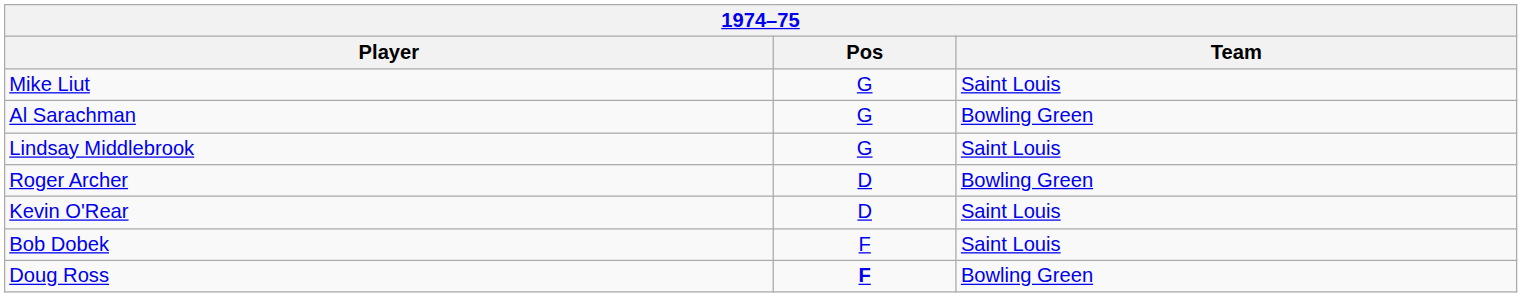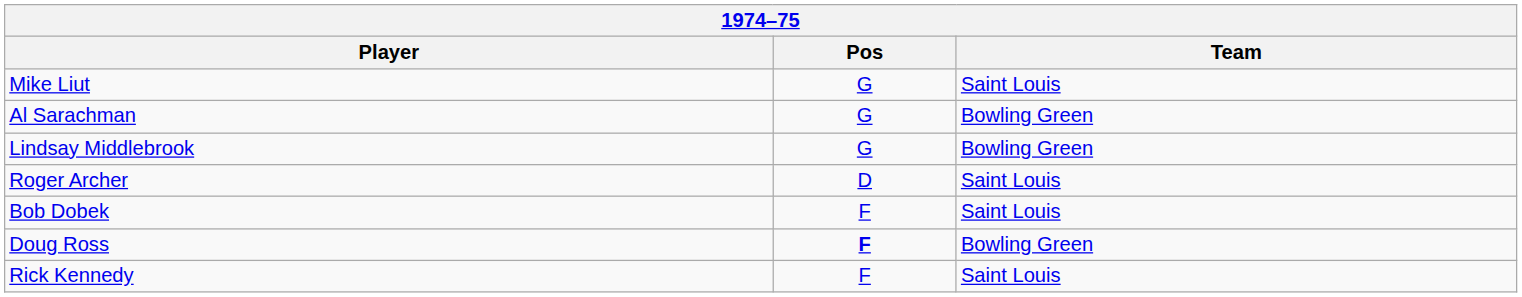Lindsay Middlebrook | Team: Saint Louis -> Bowling Green
Roger Archer | Team: Bowling Green -> Saint Louis
- row: Kevin O'Rear | D | Saint Louis
+ row: Rick Kennedy | F | Saint Louis
